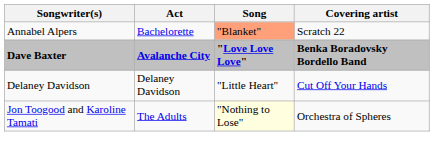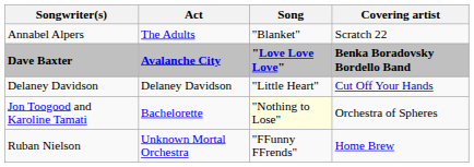Annabel Alpers | Act: Bachelorette -> The Adults
Annabel Alpers | Song: lightsalmon background -> no background
Jon Toogood and Karoline Tamati | Act: The Adults -> Bachelorette
+ row: Ruban Nielson | Unknown Mortal Orchestra | "FFunny FFrends" | Home Brew
